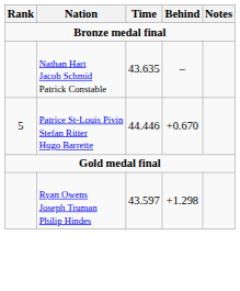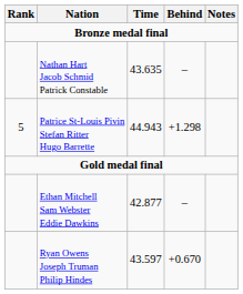Patrice St-Louis Pivin Stefan Ritter Hugo Barrette | Time: 44.446 -> 44.943
Patrice St-Louis Pivin Stefan Ritter Hugo Barrette | Behind: +0.670 -> +1.298
+ row: Ethan Mitchell Sam Webster Eddie Dawkins | 42.877 | –
Ryan Owens Joseph Truman Philip Hindes | Behind: +1.298 -> +0.670
